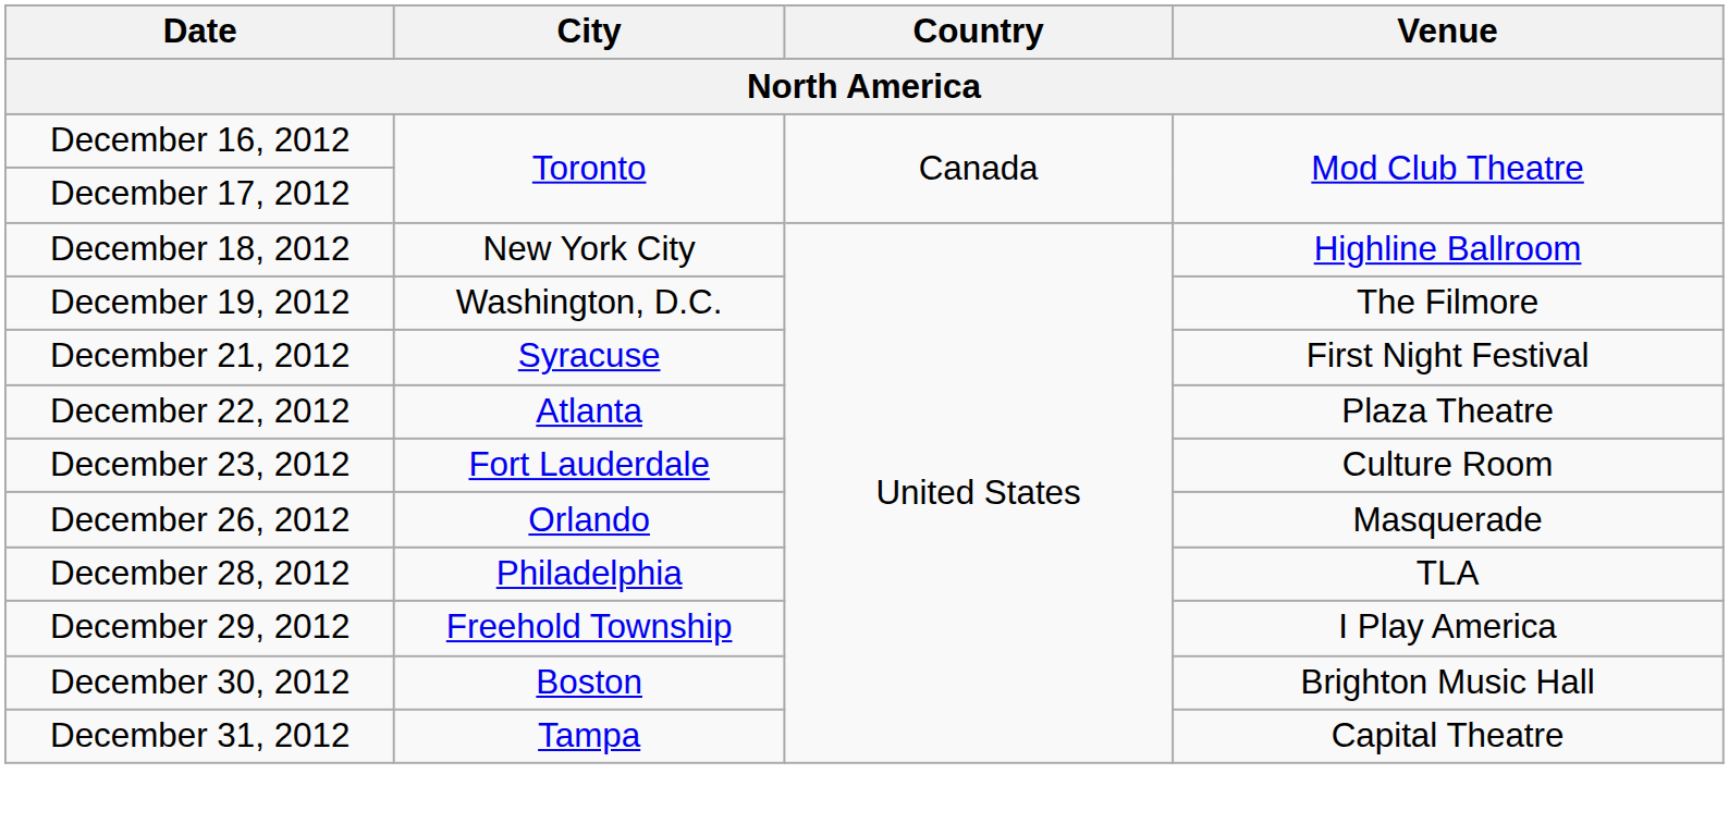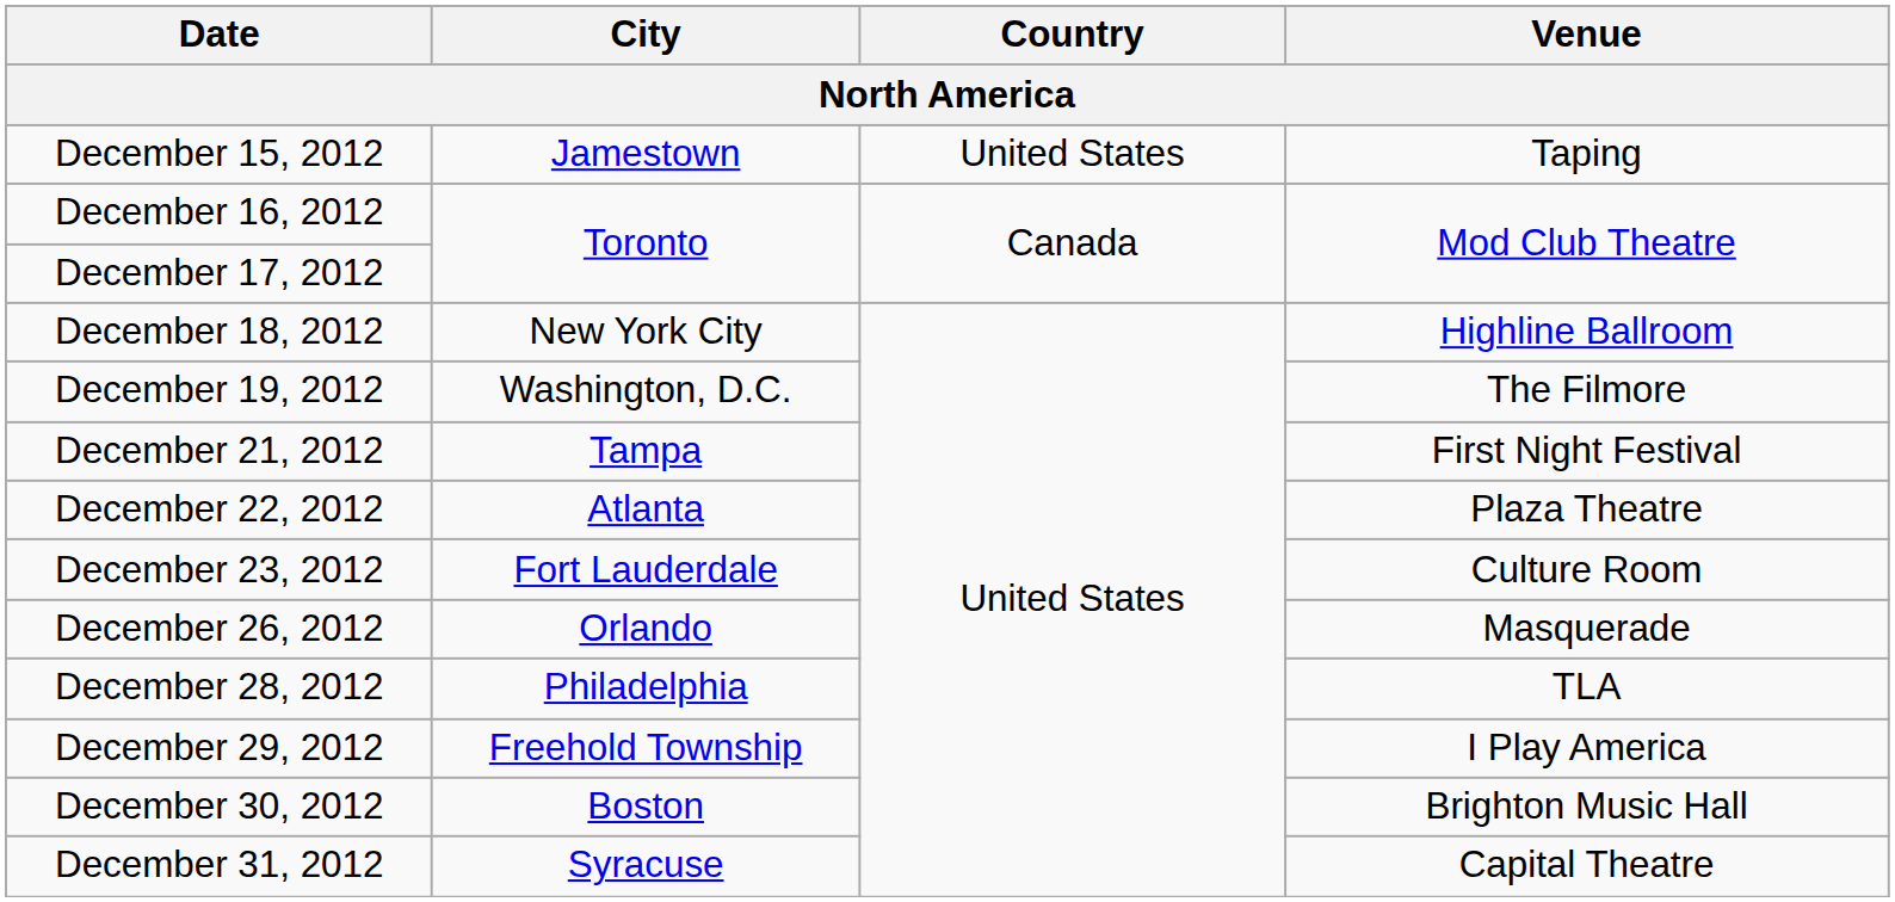+ row: December 15, 2012 | Jamestown | United States | Taping
December 21, 2012 | City: Syracuse -> Tampa
December 31, 2012 | City: Tampa -> Syracuse
